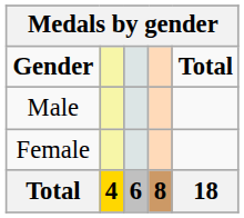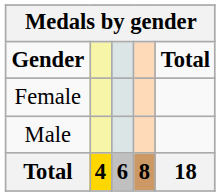rows swapped: Male <-> Female
